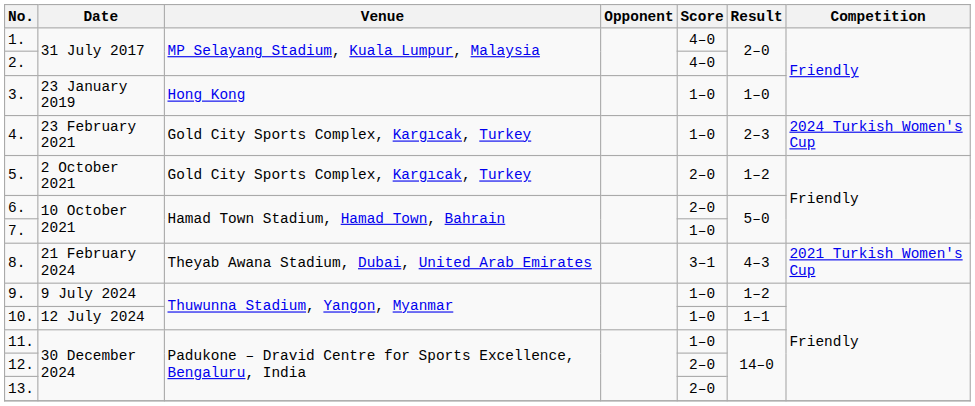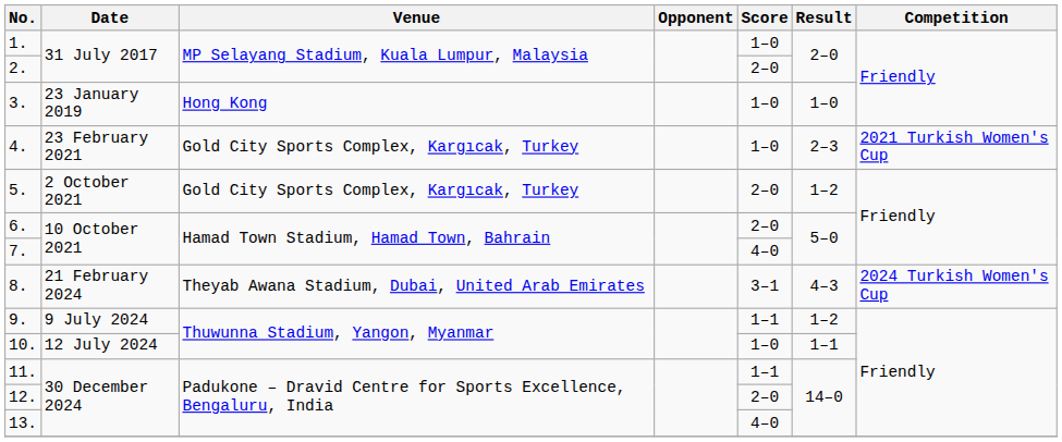1. | Score: 4–0 -> 1–0
2. | Score: 4–0 -> 2–0
4. | Competition: 2024 Turkish Women's Cup -> 2021 Turkish Women's Cup
7. | Score: 1–0 -> 4–0
8. | Competition: 2021 Turkish Women's Cup -> 2024 Turkish Women's Cup
9. | Score: 1–0 -> 1–1
11. | Score: 1–0 -> 1–1
13. | Score: 2–0 -> 4–0
